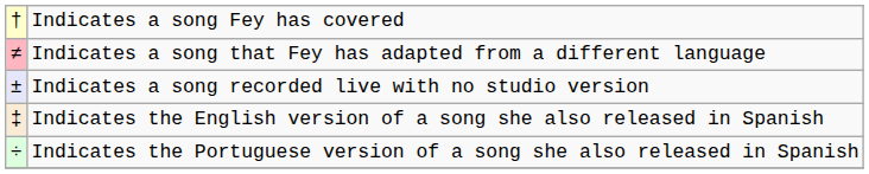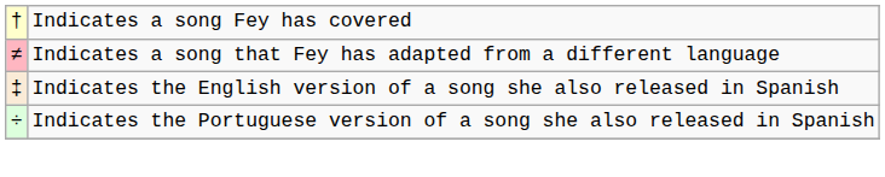- row: ± | Indicates a song recorded live with no studio version
